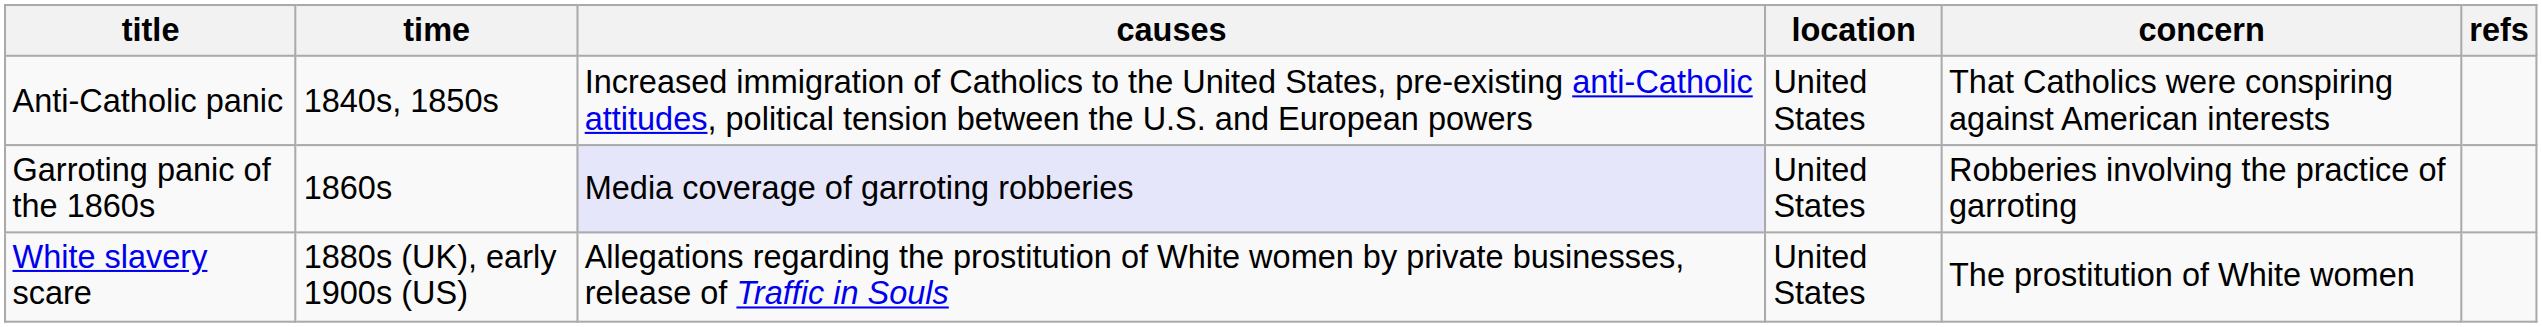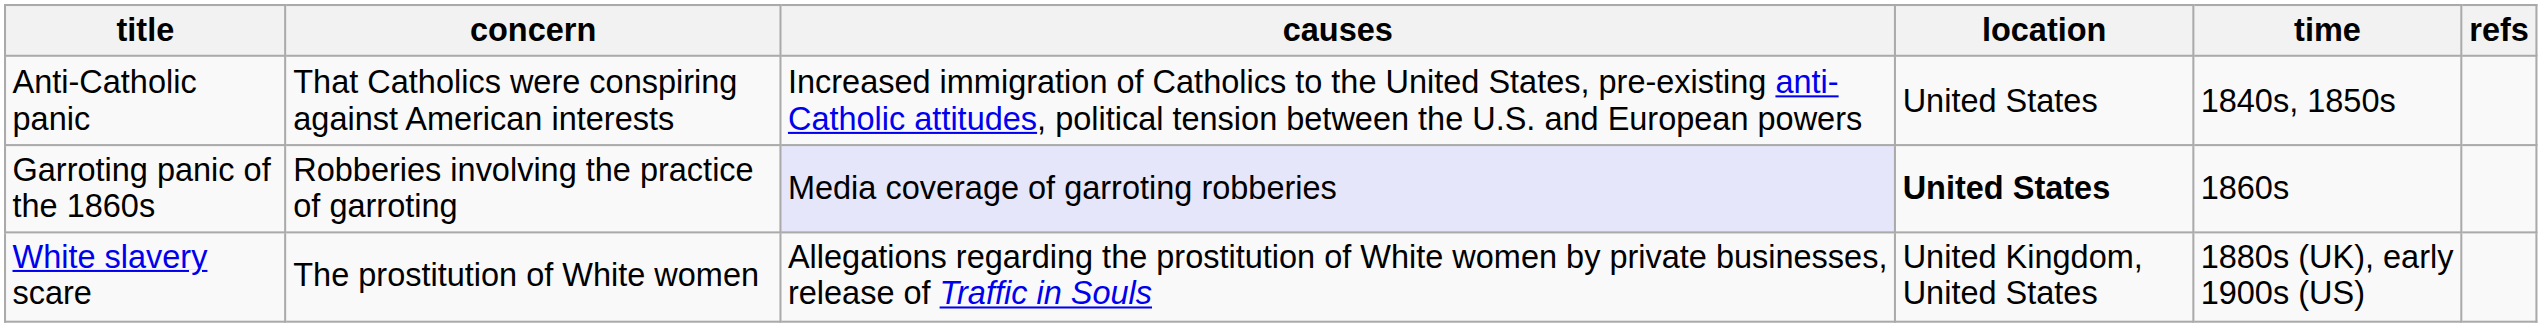columns swapped: concern <-> time
Garroting panic of the 1860s | location: normal -> bold
White slavery scare | location: United States -> United Kingdom, United States
